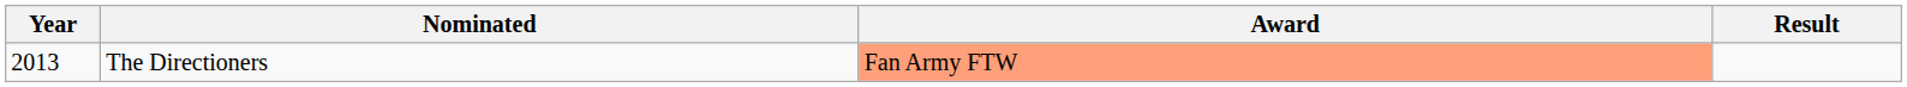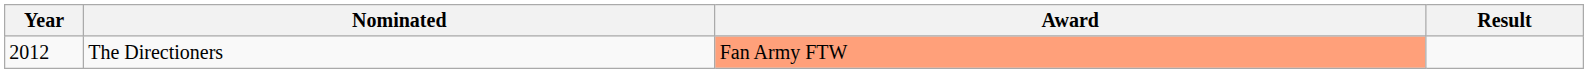The Directioners | Year: 2013 -> 2012
